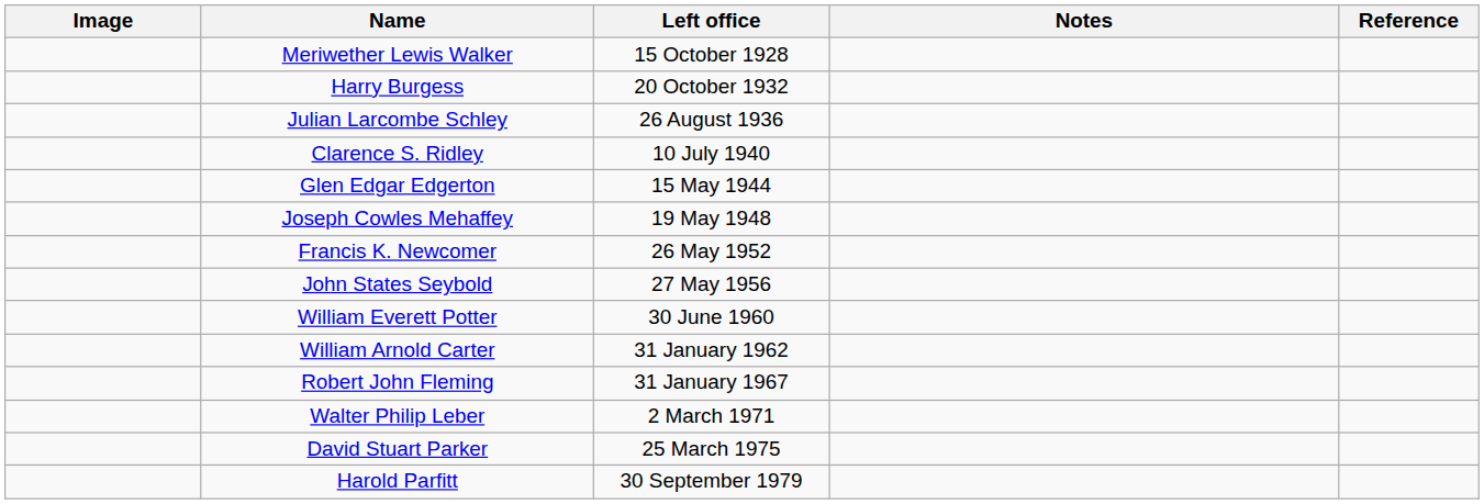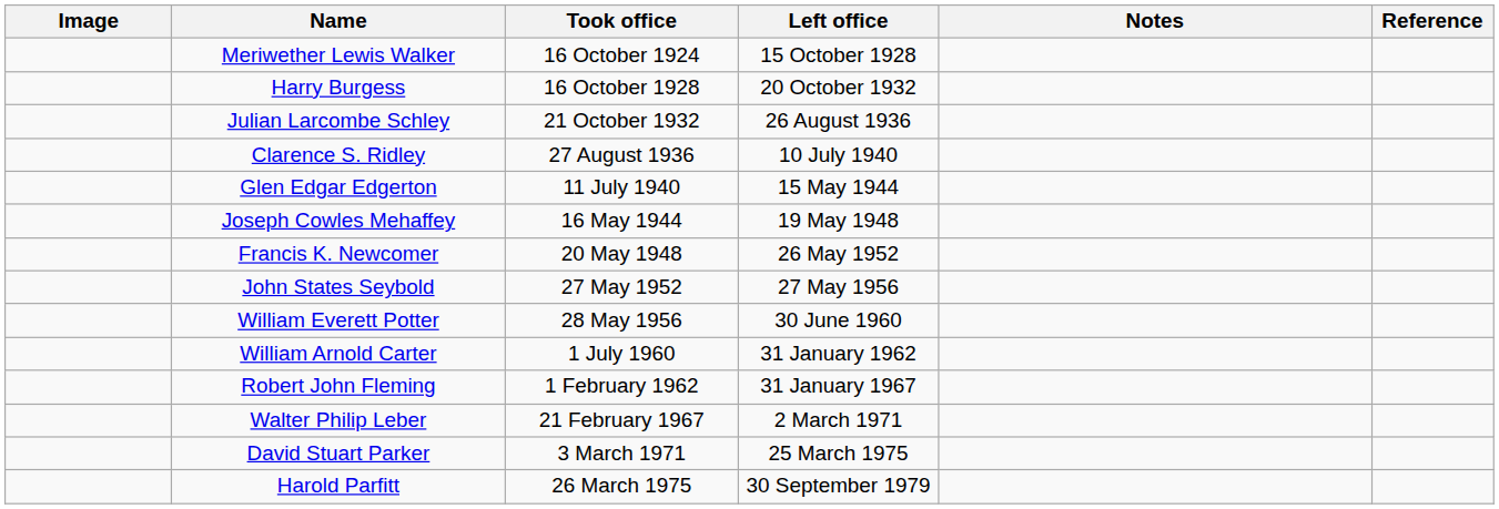+ column: Took office | 16 October 1924 | 16 October 1928 | 21 October 1932 | 27 August 1936 | 11 July 1940 | 16 May 1944 | 20 May 1948 | 27 May 1952 | 28 May 1956 | 1 July 1960 | 1 February 1962 | 21 February 1967 | 3 March 1971 | 26 March 1975
